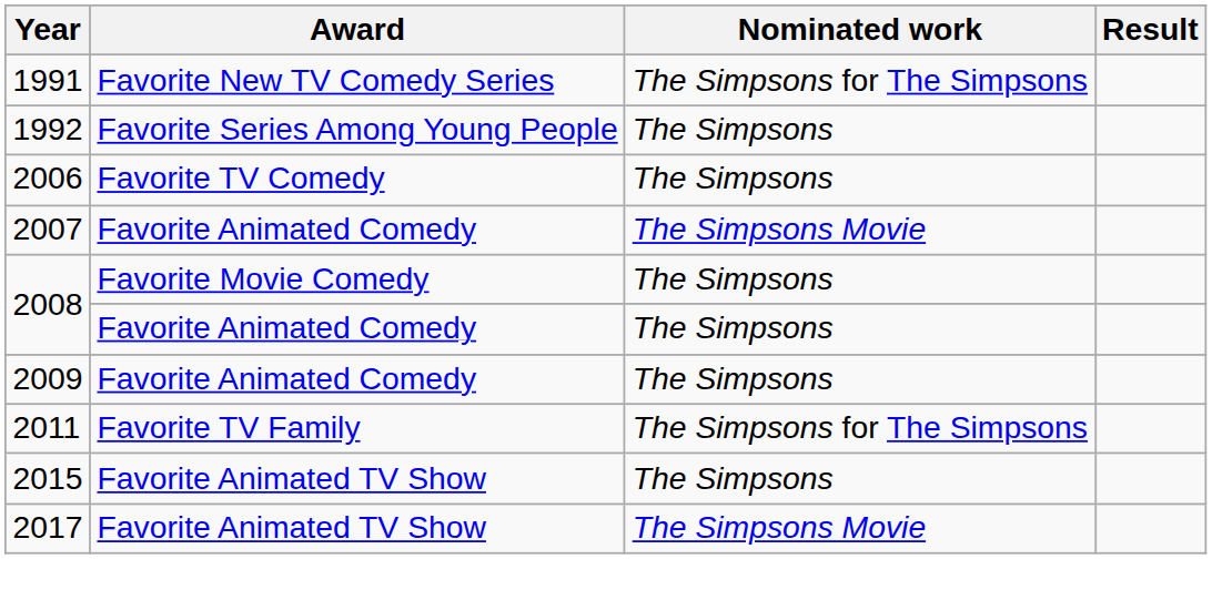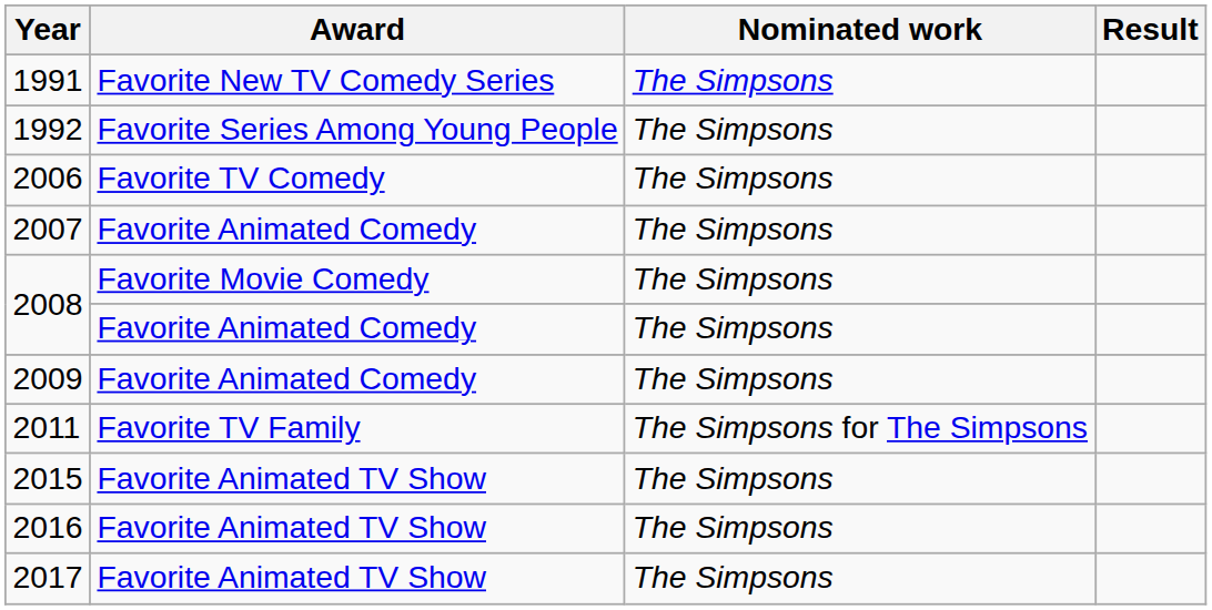1991 | Nominated work: The Simpsons for The Simpsons -> The Simpsons
2007 | Nominated work: The Simpsons Movie -> The Simpsons
+ row: 2016 | Favorite Animated TV Show | The Simpsons
2017 | Nominated work: The Simpsons Movie -> The Simpsons
